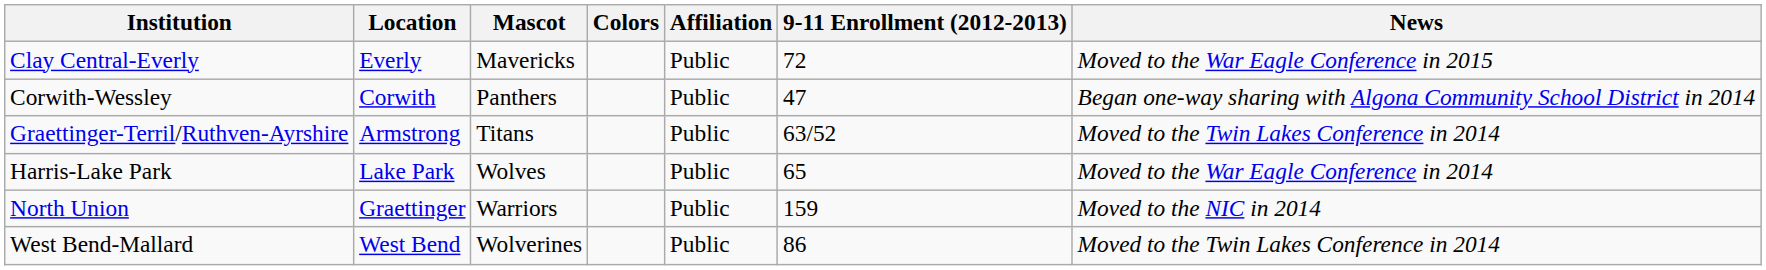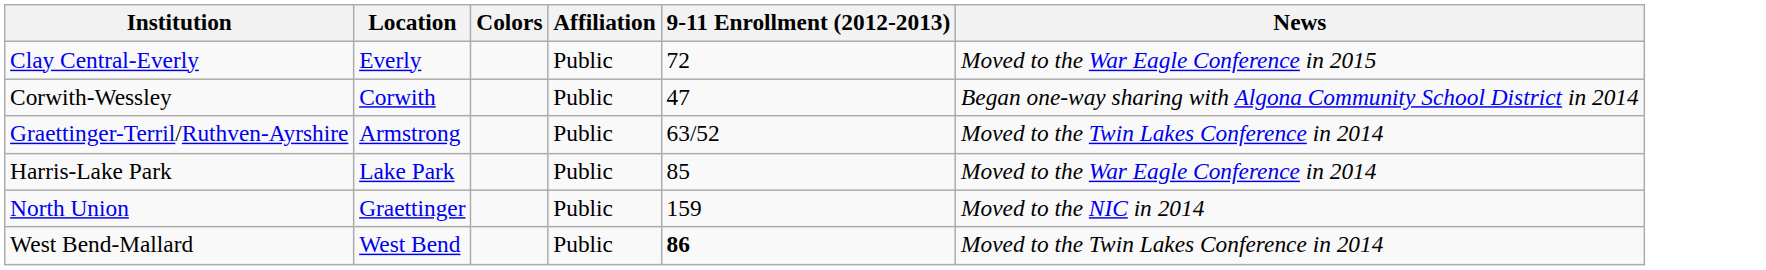- column: Mascot | Mavericks | Panthers | Titans | Wolves | Warriors | Wolverines
Harris-Lake Park | 9-11 Enrollment (2012-2013): 65 -> 85
West Bend-Mallard | 9-11 Enrollment (2012-2013): normal -> bold
